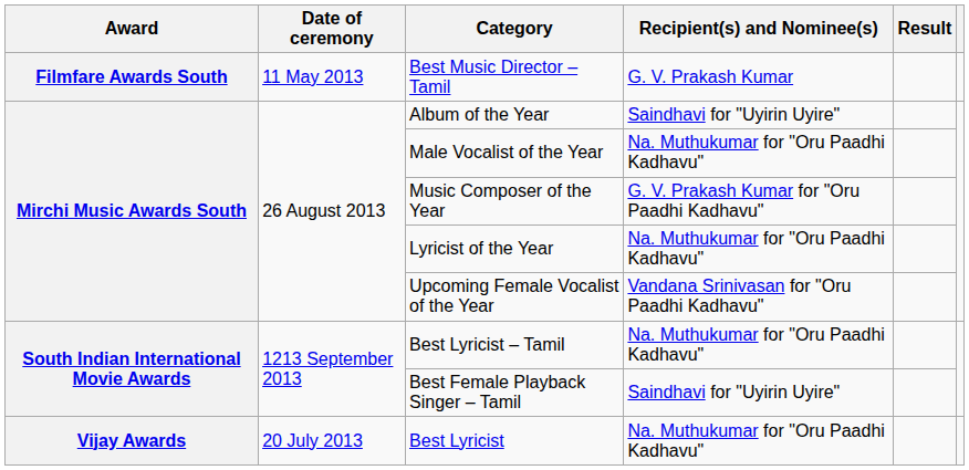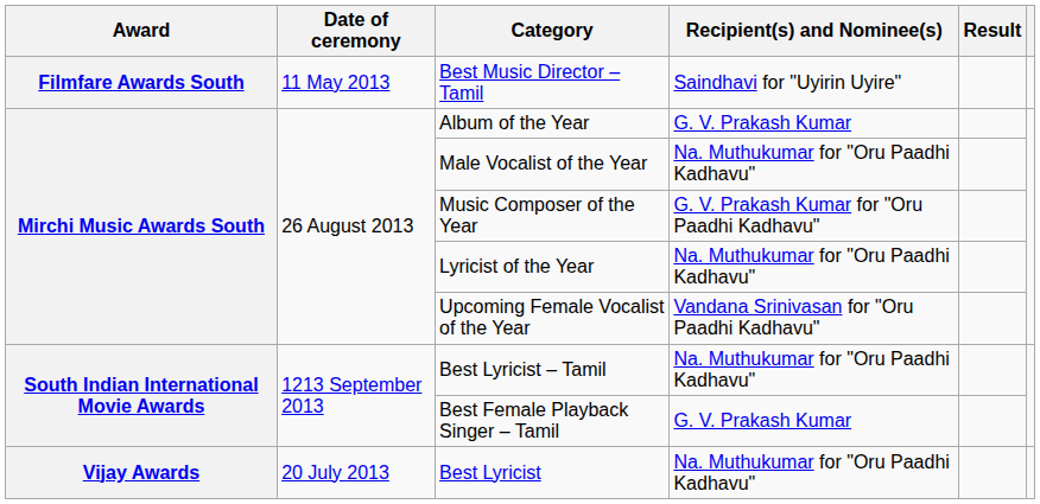Best Music Director – Tamil | Recipient(s) and Nominee(s): G. V. Prakash Kumar -> Saindhavi for "Uyirin Uyire"
Album of the Year | Recipient(s) and Nominee(s): Saindhavi for "Uyirin Uyire" -> G. V. Prakash Kumar
Best Female Playback Singer – Tamil | Recipient(s) and Nominee(s): Saindhavi for "Uyirin Uyire" -> G. V. Prakash Kumar
